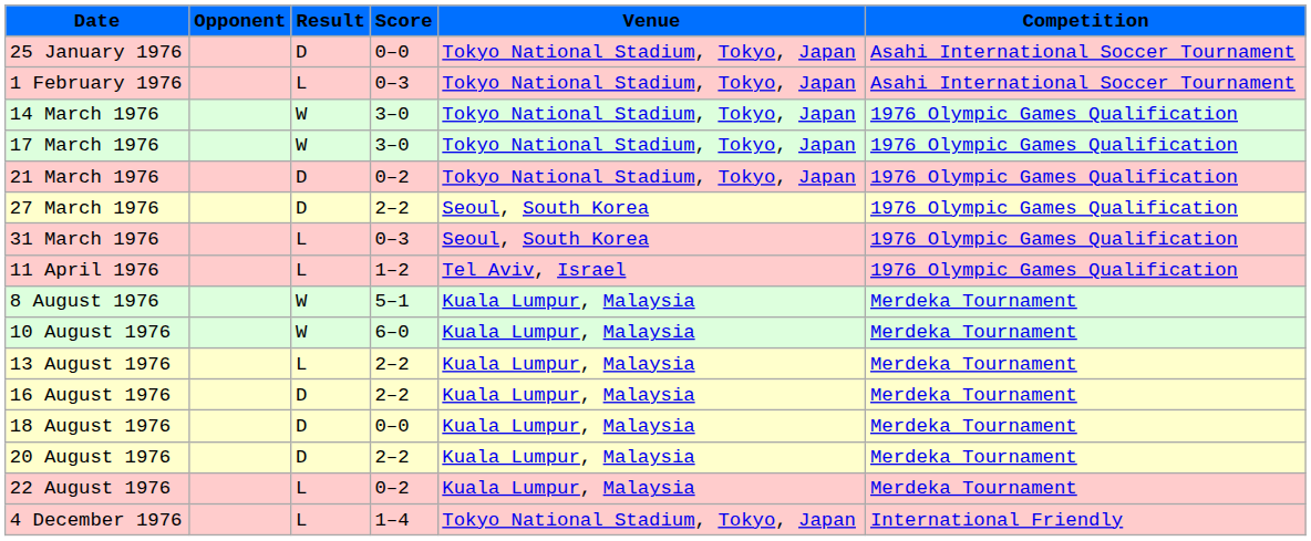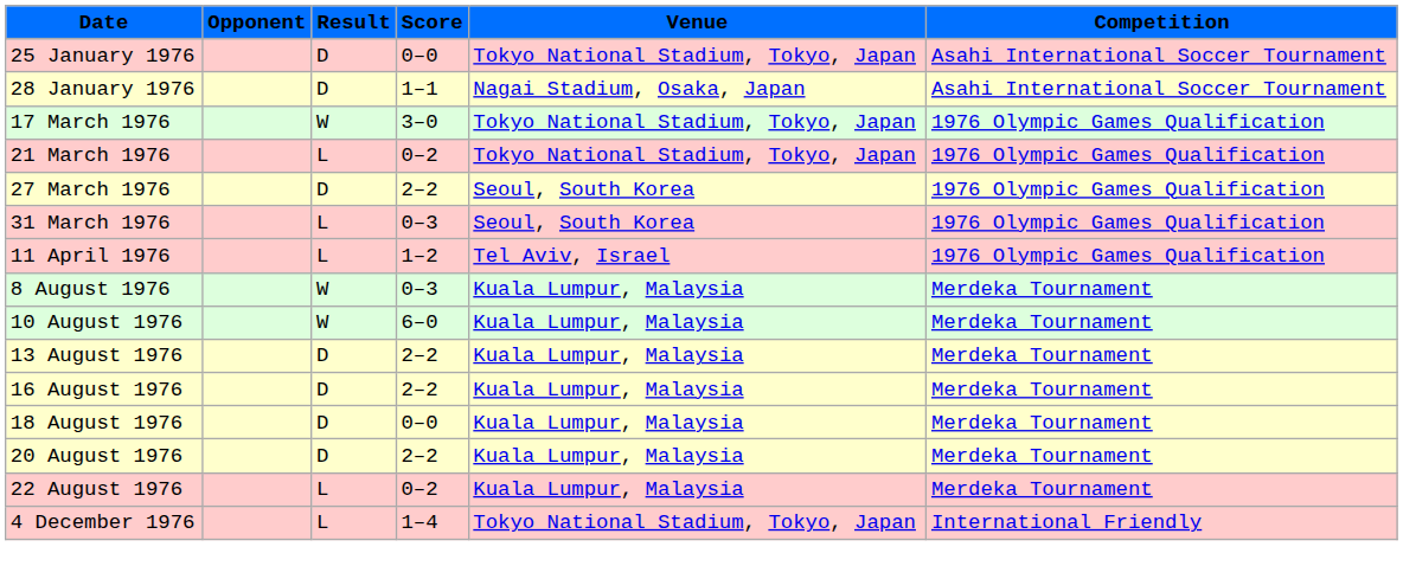+ row: 28 January 1976 | D | 1–1 | Nagai Stadium, Osaka, Japan | Asahi International Soccer Tournament
- row: 1 February 1976 | L | 0–3 | Tokyo National Stadium, Tokyo, Japan | Asahi International Soccer Tournament
- row: 14 March 1976 | W | 3–0 | Tokyo National Stadium, Tokyo, Japan | 1976 Olympic Games Qualification
21 March 1976 | Result: D -> L
8 August 1976 | Score: 5–1 -> 0–3
13 August 1976 | Result: L -> D
